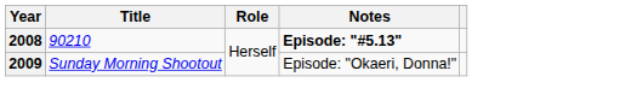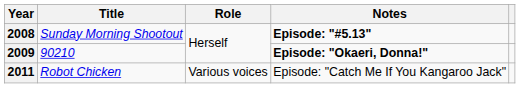2008 | Title: 90210 -> Sunday Morning Shootout
2009 | Title: Sunday Morning Shootout -> 90210
2009 | Notes: normal -> bold
+ row: 2011 | Robot Chicken | Various voices | Episode: "Catch Me If You Kangaroo Jack"
